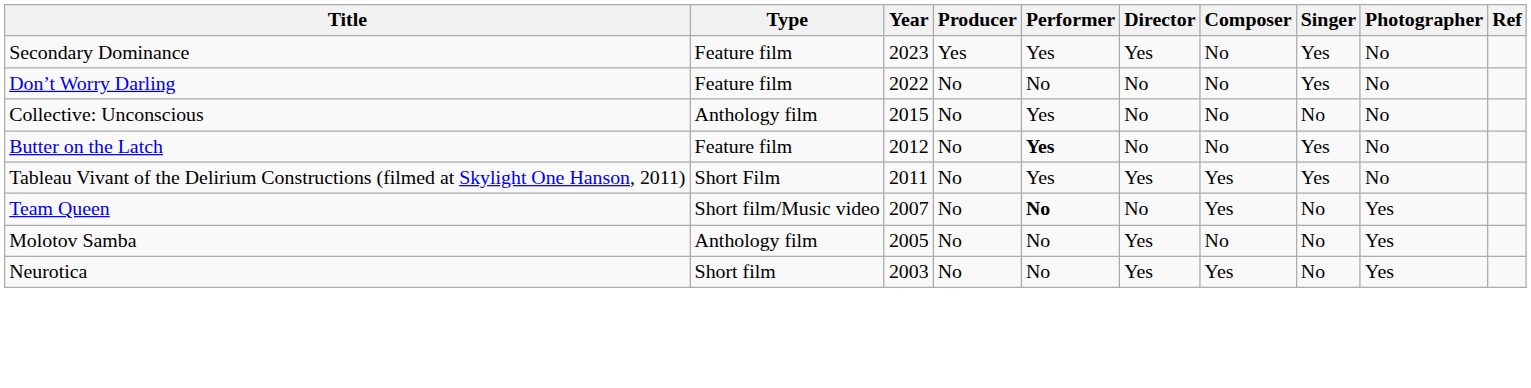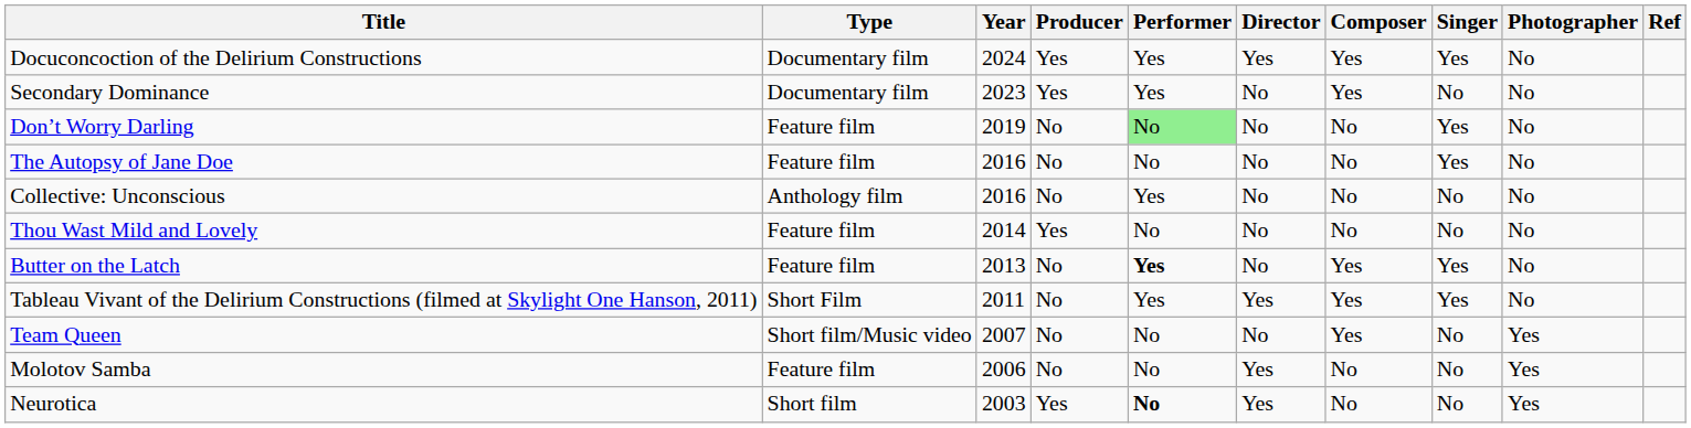+ row: Docuconcoction of the Delirium Constructions | Documentary film | 2024 | Yes | Yes | Yes | Yes | Yes | No
Secondary Dominance | Type: Feature film -> Documentary film
Secondary Dominance | Director: Yes -> No
Secondary Dominance | Composer: No -> Yes
Secondary Dominance | Singer: Yes -> No
Don’t Worry Darling | Year: 2022 -> 2019
Don’t Worry Darling | Performer: no background -> lightgreen background
+ row: The Autopsy of Jane Doe | Feature film | 2016 | No | No | No | No | Yes | No
Collective: Unconscious | Year: 2015 -> 2016
+ row: Thou Wast Mild and Lovely | Feature film | 2014 | Yes | No | No | No | No | No
Butter on the Latch | Year: 2012 -> 2013
Butter on the Latch | Composer: No -> Yes
Team Queen | Performer: bold -> normal
Molotov Samba | Type: Anthology film -> Feature film
Molotov Samba | Year: 2005 -> 2006
Neurotica | Producer: No -> Yes
Neurotica | Performer: normal -> bold
Neurotica | Composer: Yes -> No
